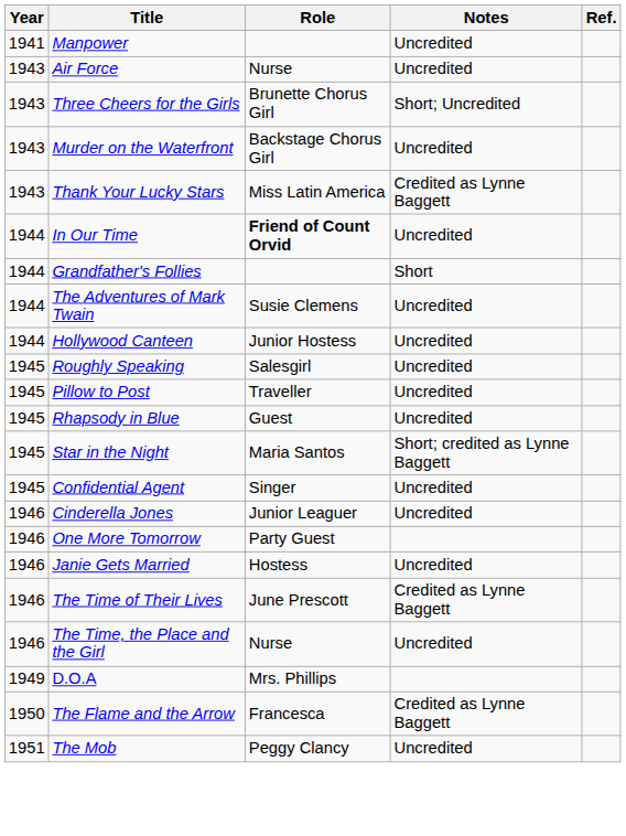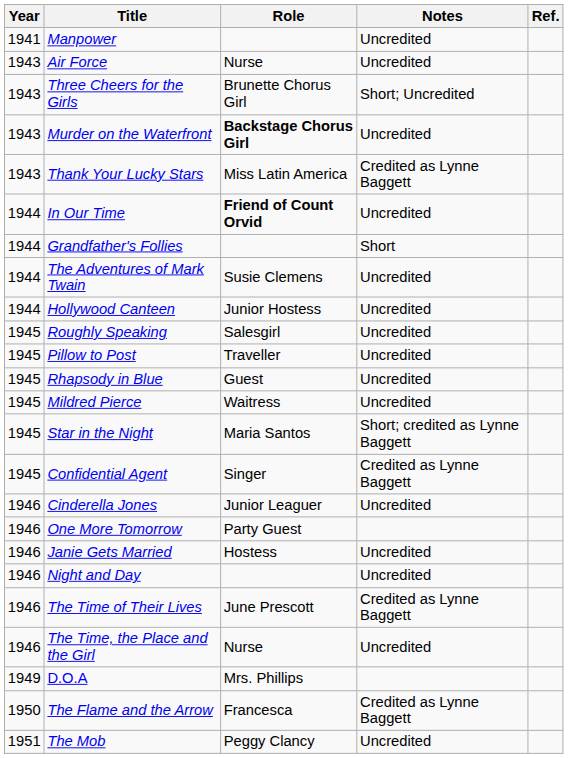Murder on the Waterfront | Role: normal -> bold
+ row: 1945 | Mildred Pierce | Waitress | Uncredited
Confidential Agent | Notes: Uncredited -> Credited as Lynne Baggett
+ row: 1946 | Night and Day | Uncredited
